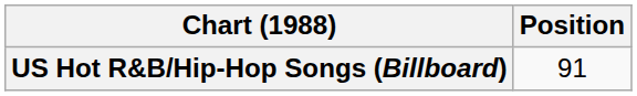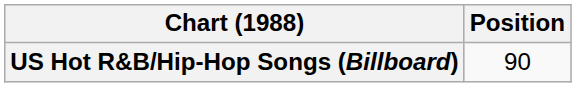US Hot R&B/Hip-Hop Songs (Billboard) | Position: 91 -> 90
